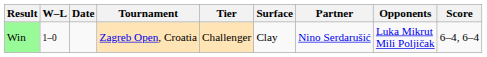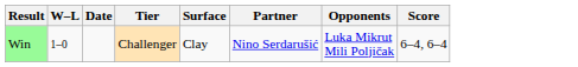- column: Tournament | Zagreb Open, Croatia
